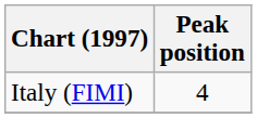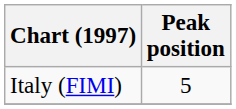Italy (FIMI) | Peak position: 4 -> 5
